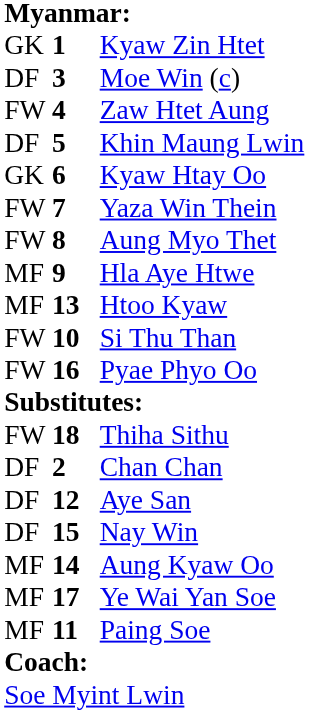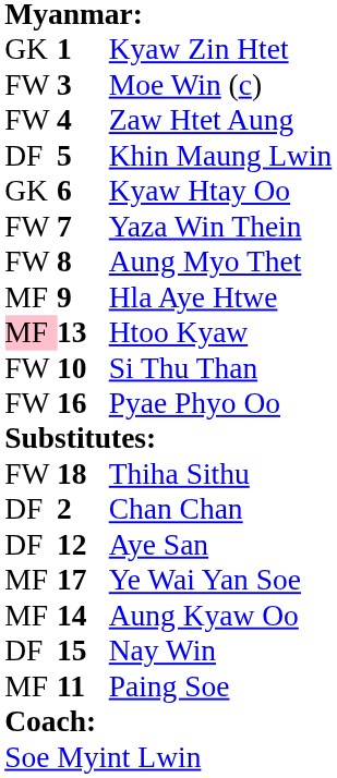Moe Win (c) | column 1: DF -> FW
Htoo Kyaw | column 1: no background -> pink background
rows swapped: Nay Win <-> Ye Wai Yan Soe
